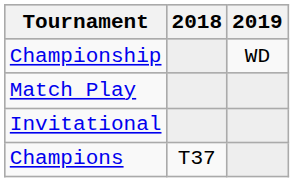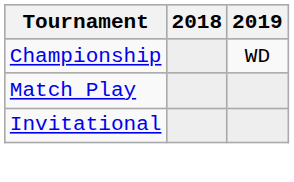- row: Champions | T37
